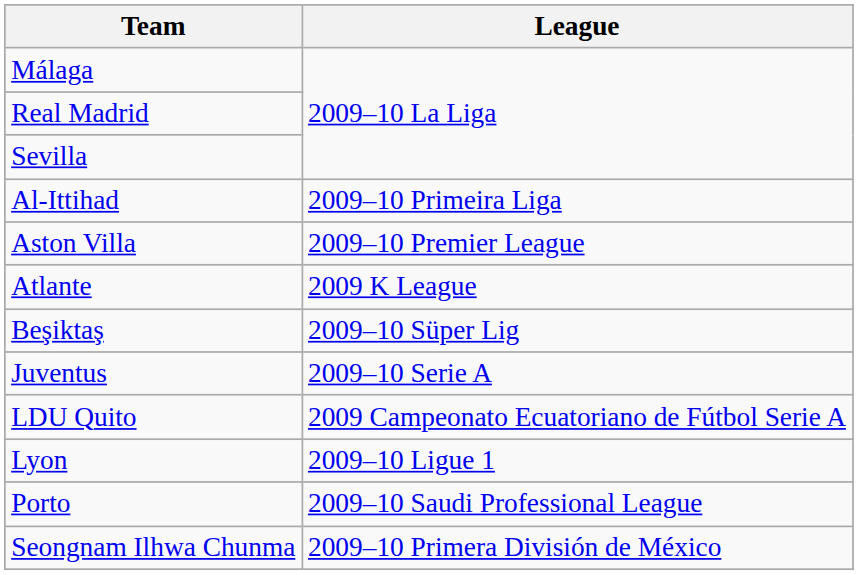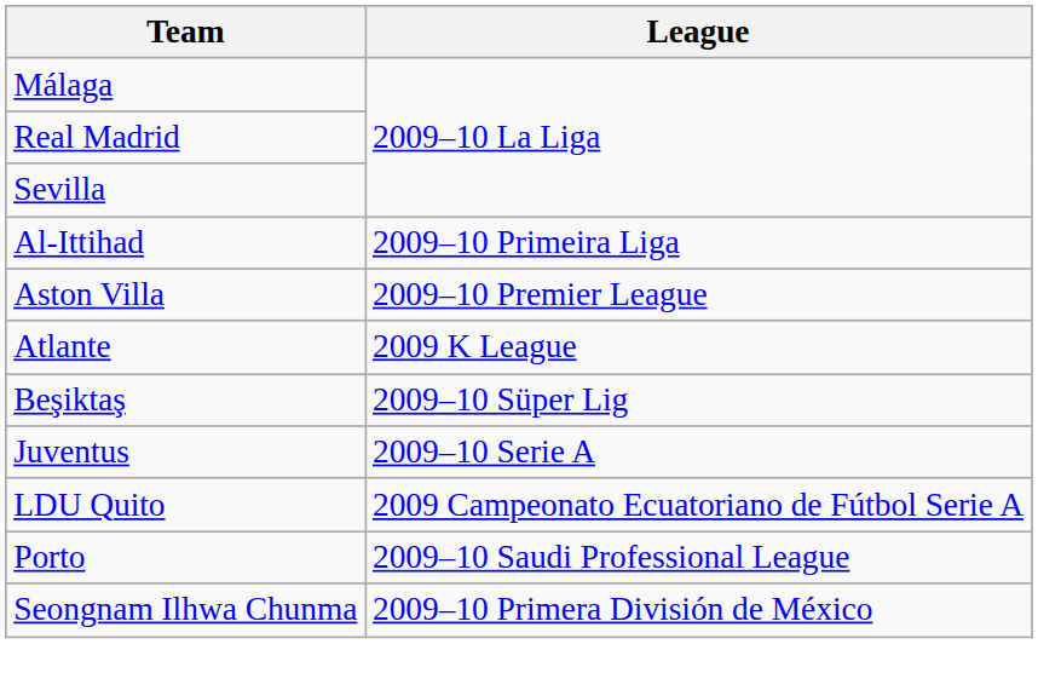- row: Lyon | 2009–10 Ligue 1
